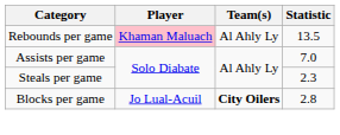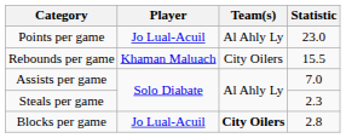+ row: Points per game | Jo Lual-Acuil | Al Ahly Ly | 23.0
Rebounds per game | Player: pink background -> no background
Rebounds per game | Team(s): Al Ahly Ly -> City Oilers
Rebounds per game | Statistic: 13.5 -> 15.5
